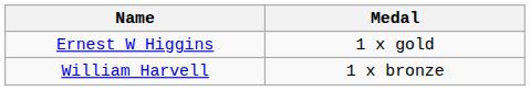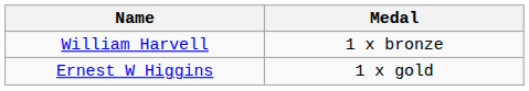rows swapped: William Harvell <-> Ernest W Higgins
